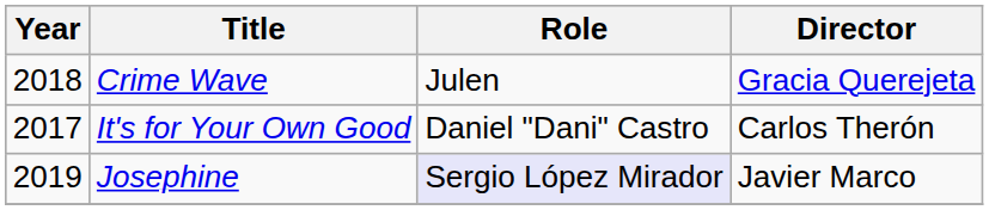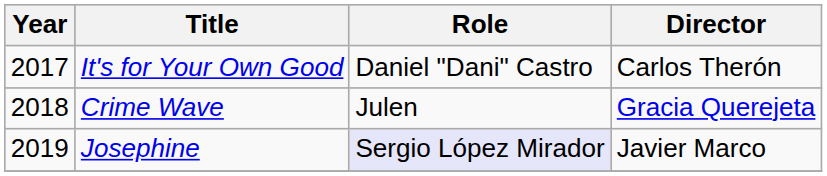rows swapped: It's for Your Own Good <-> Crime Wave
